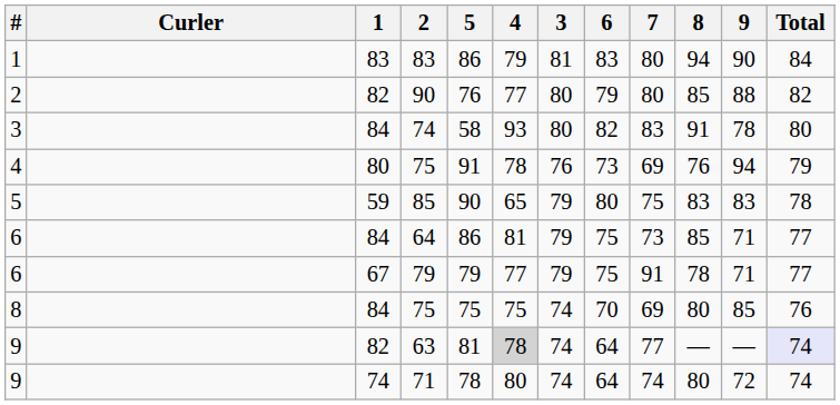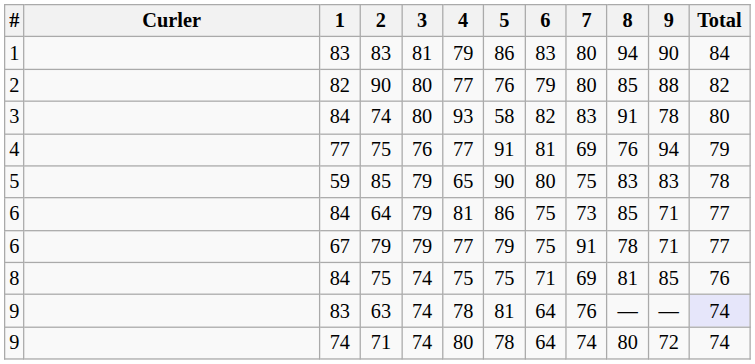columns swapped: 3 <-> 5
4 / 75 | 1: 80 -> 77
4 / 75 | 4: 78 -> 77
4 / 75 | 6: 73 -> 81
8 / 75 | 6: 70 -> 71
8 / 75 | 8: 80 -> 81
63 | 1: 82 -> 83
63 | 4: lightgrey background -> no background
63 | 7: 77 -> 76
